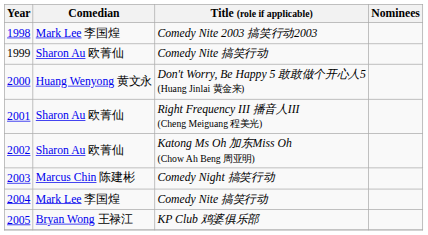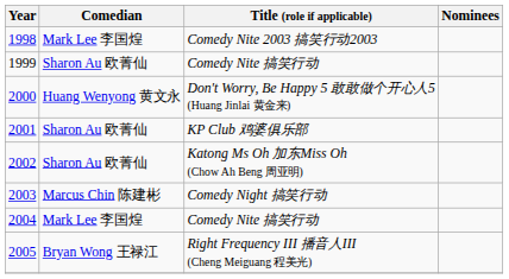2001 | Title (role if applicable): Right Frequency III 播音人III (Cheng Meiguang 程美光) -> KP Club 鸡婆俱乐部
2005 | Title (role if applicable): KP Club 鸡婆俱乐部 -> Right Frequency III 播音人III (Cheng Meiguang 程美光)
